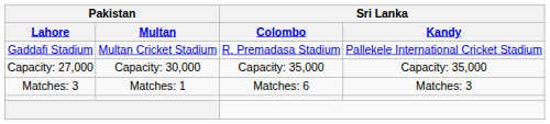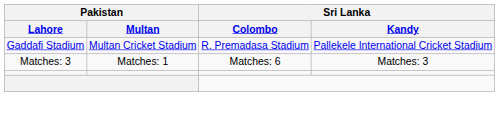- row: Capacity: 27,000 | Capacity: 30,000 | Capacity: 35,000 | Capacity: 35,000
